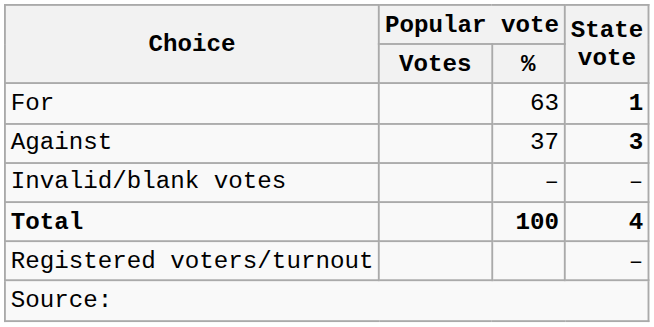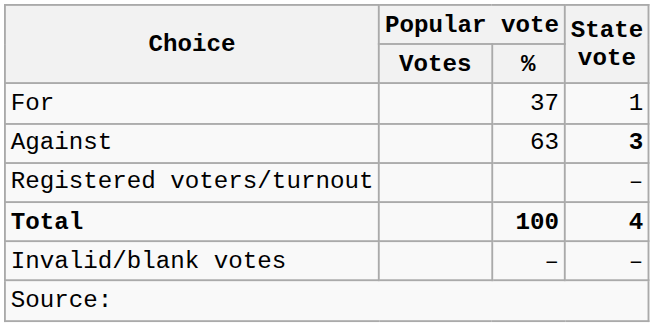For | Popular vote / %: 63 -> 37
For | State vote: bold -> normal
Against | Popular vote / %: 37 -> 63
rows swapped: Invalid/blank votes <-> Registered voters/turnout
